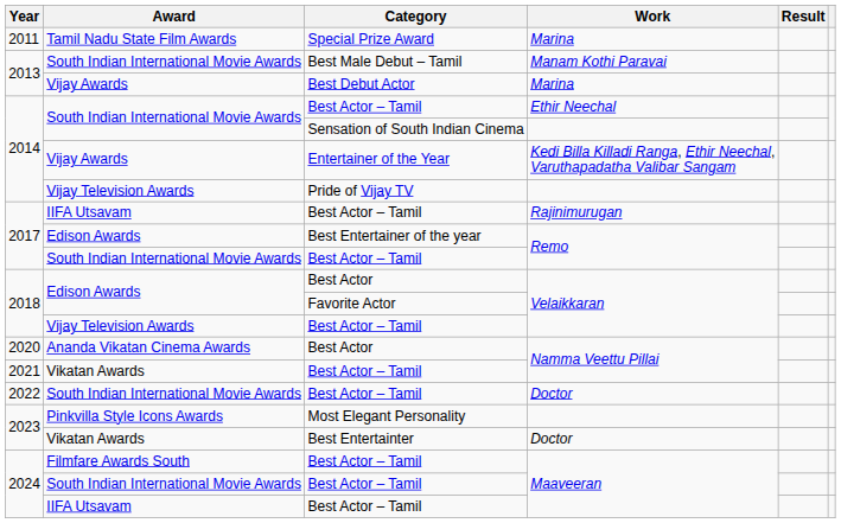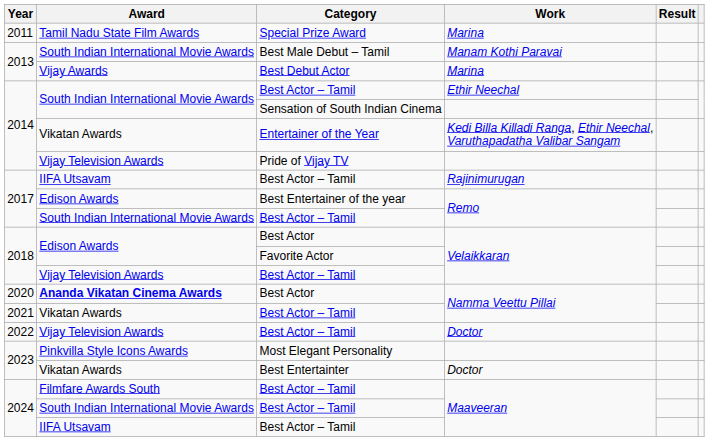Entertainer of the Year | Award: Vijay Awards -> Vikatan Awards
Best Actor / Namma Veettu Pillai | Award: normal -> bold
Best Actor – Tamil / Doctor | Award: South Indian International Movie Awards -> Vijay Television Awards
